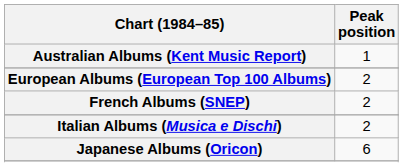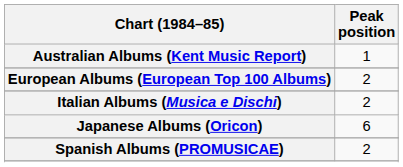- row: French Albums (SNEP) | 2
+ row: Spanish Albums (PROMUSICAE) | 2
